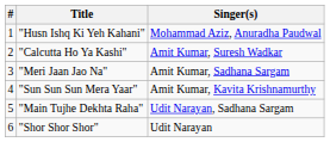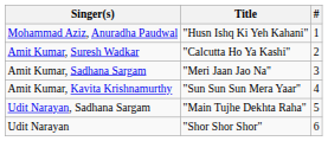columns swapped: # <-> Singer(s)
